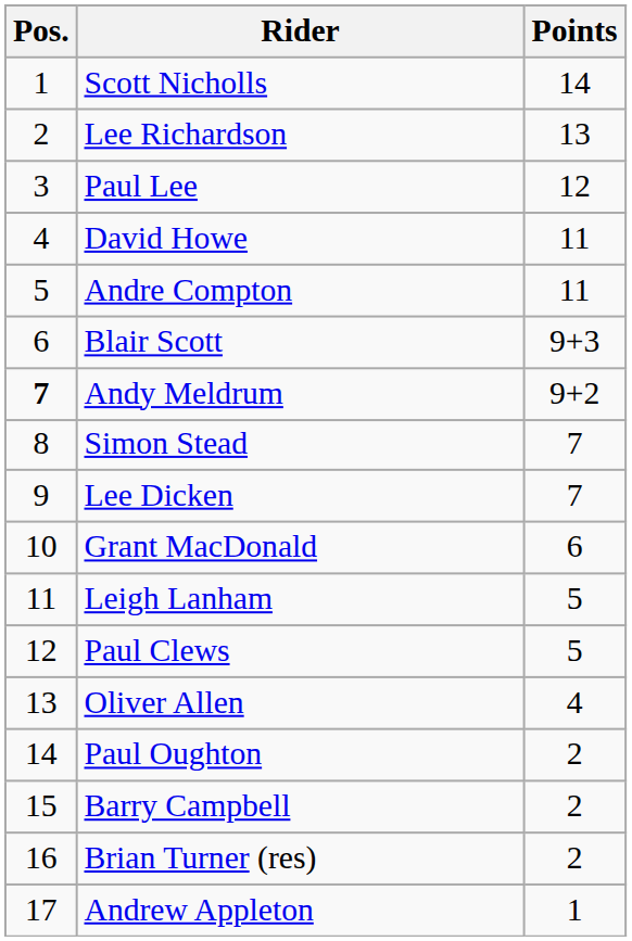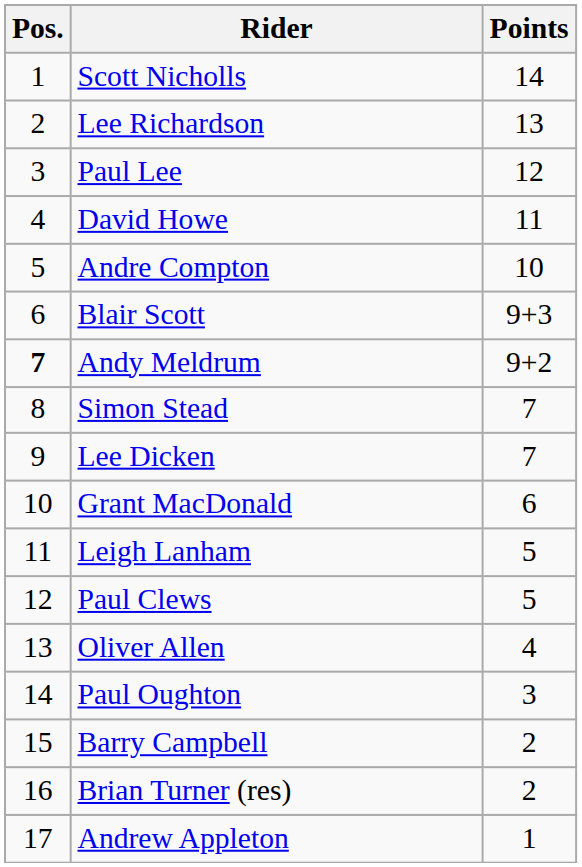Andre Compton | Points: 11 -> 10
Paul Oughton | Points: 2 -> 3
